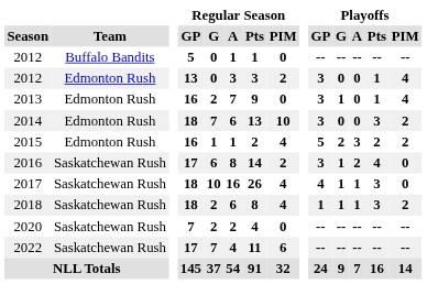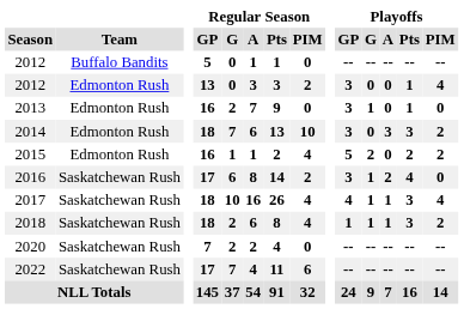2013 | Playoffs / PIM: 4 -> 0
2014 | Playoffs / A: 0 -> 3
2015 | Playoffs / A: 3 -> 0
2017 | Playoffs / PIM: 0 -> 4
